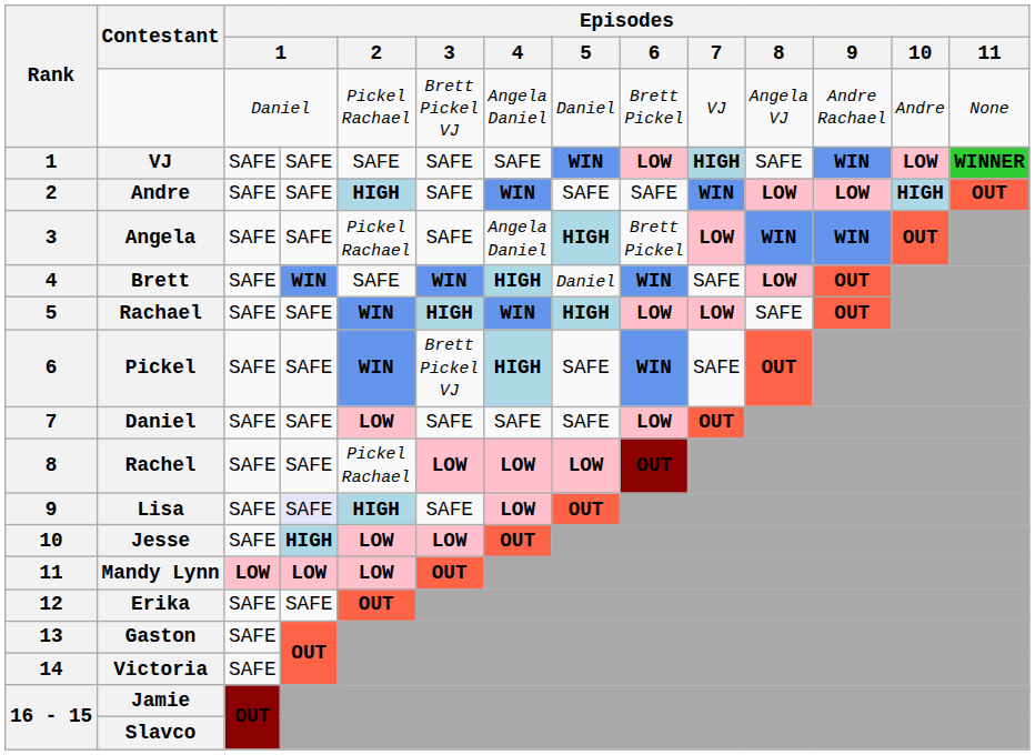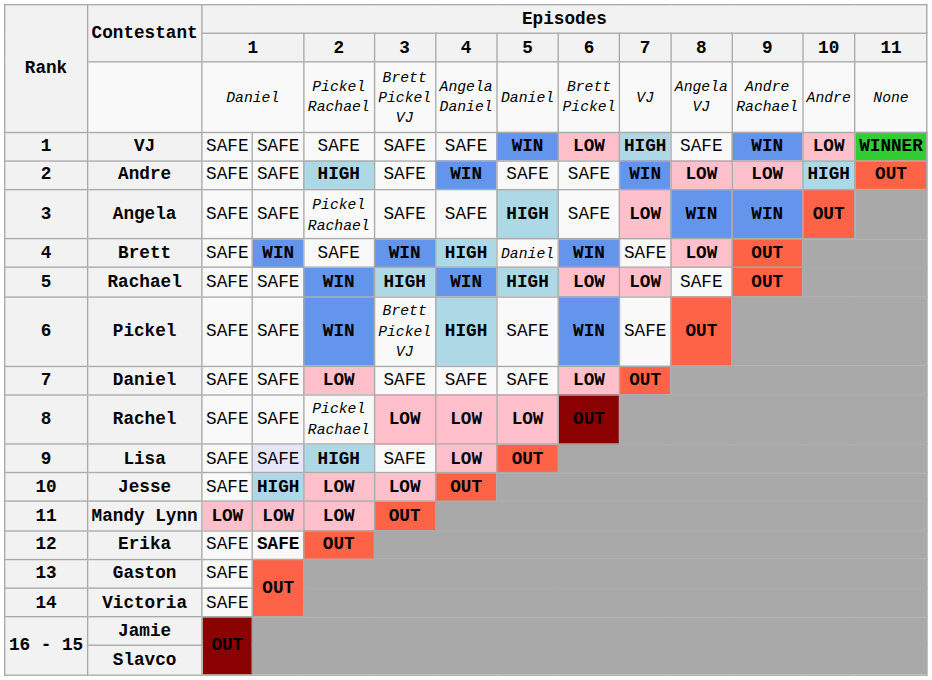Angela | Episodes / 4: Angela Daniel -> SAFE
Angela | Episodes / 6: Brett Pickel -> SAFE
Erika | column 4: normal -> bold
